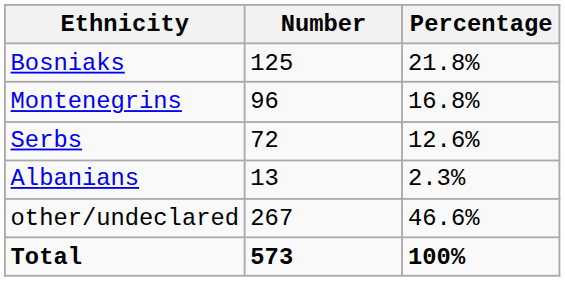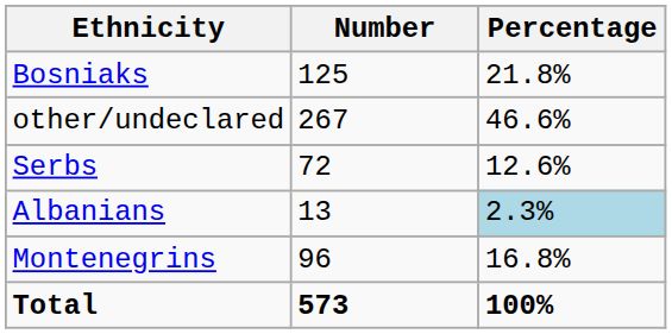rows swapped: Montenegrins <-> other/undeclared
Albanians | Percentage: no background -> lightblue background
